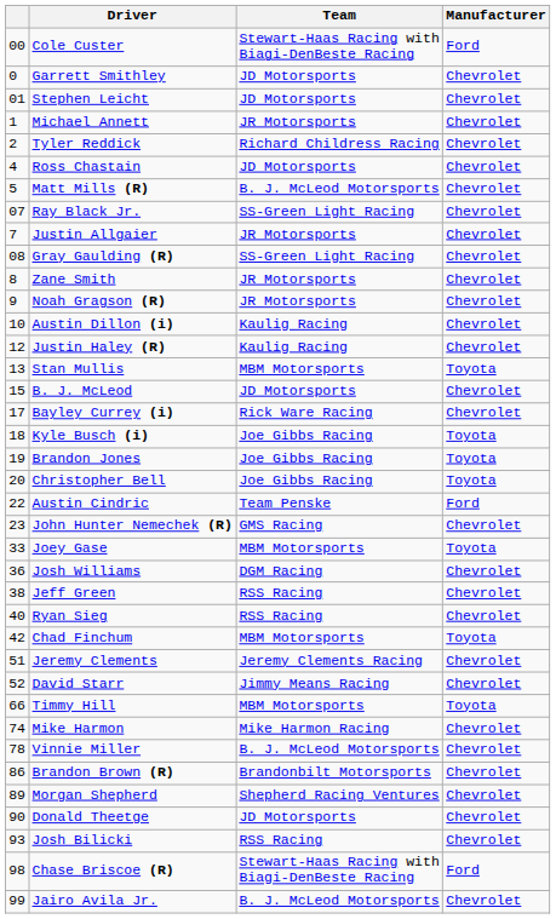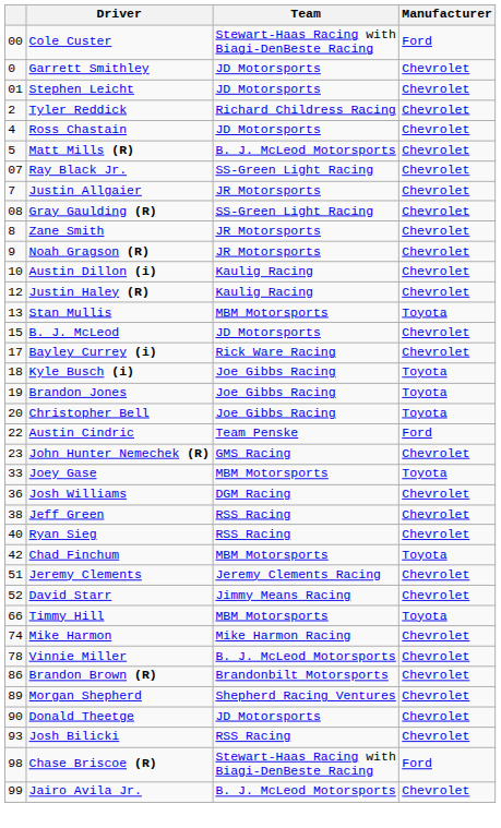- row: 1 | Michael Annett | JR Motorsports | Chevrolet
